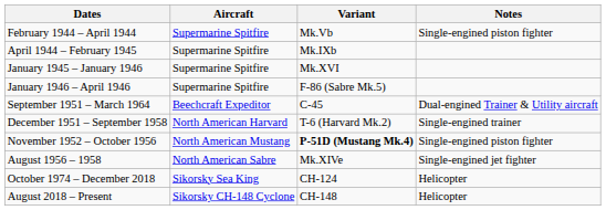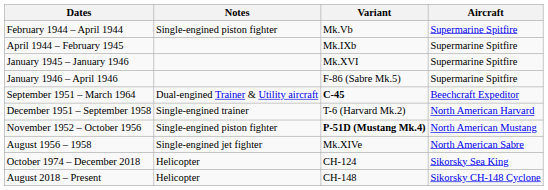columns swapped: Aircraft <-> Notes
September 1951 – March 1964 | Variant: normal -> bold
